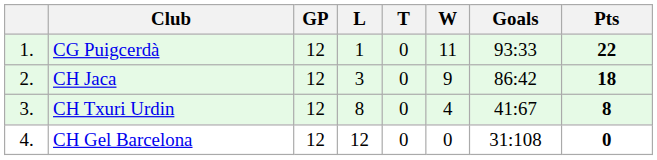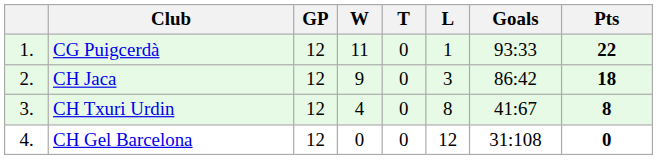columns swapped: W <-> L
